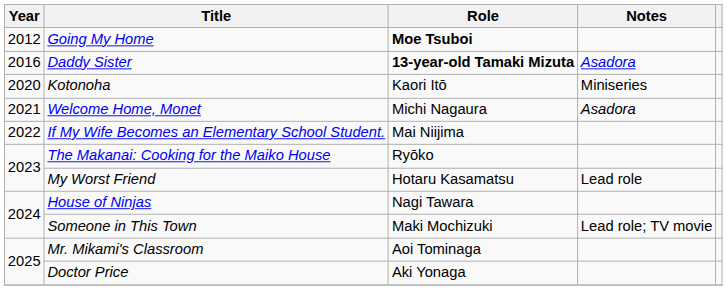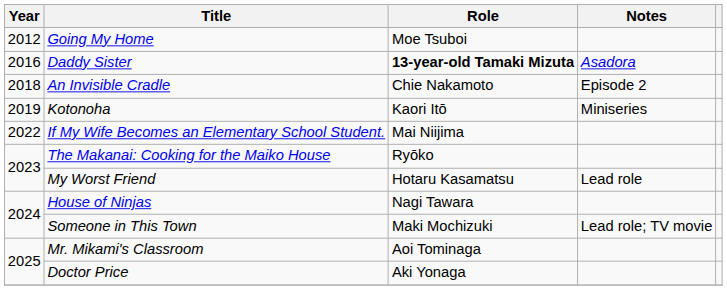Going My Home | Role: bold -> normal
+ row: 2018 | An Invisible Cradle | Chie Nakamoto | Episode 2
Kotonoha | Year: 2020 -> 2019
- row: 2021 | Welcome Home, Monet | Michi Nagaura | Asadora
